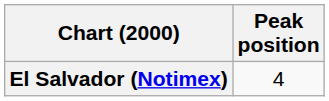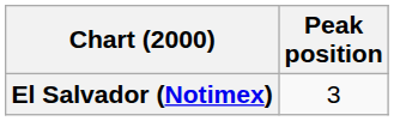El Salvador (Notimex) | Peak position: 4 -> 3
